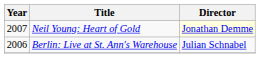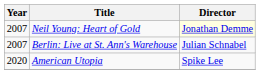Berlin: Live at St. Ann's Warehouse | Year: 2006 -> 2007
+ row: 2020 | American Utopia | Spike Lee
